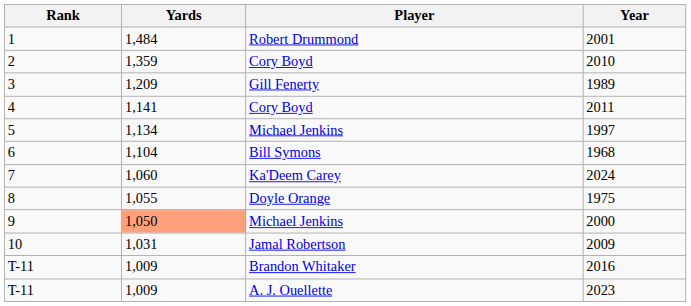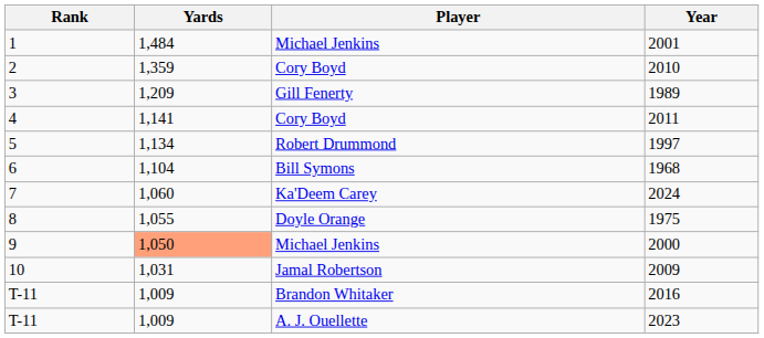2001 | Player: Robert Drummond -> Michael Jenkins
1997 | Player: Michael Jenkins -> Robert Drummond
